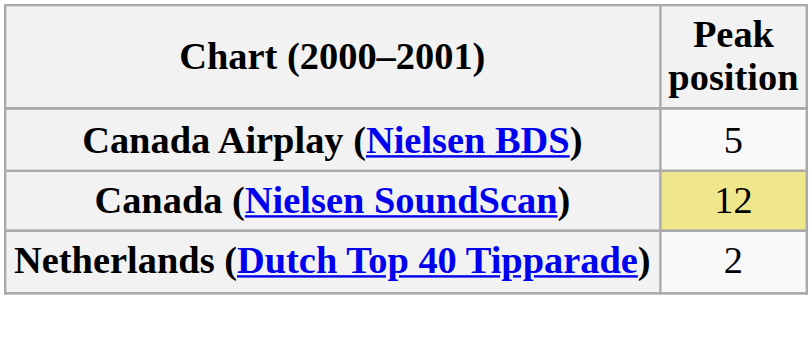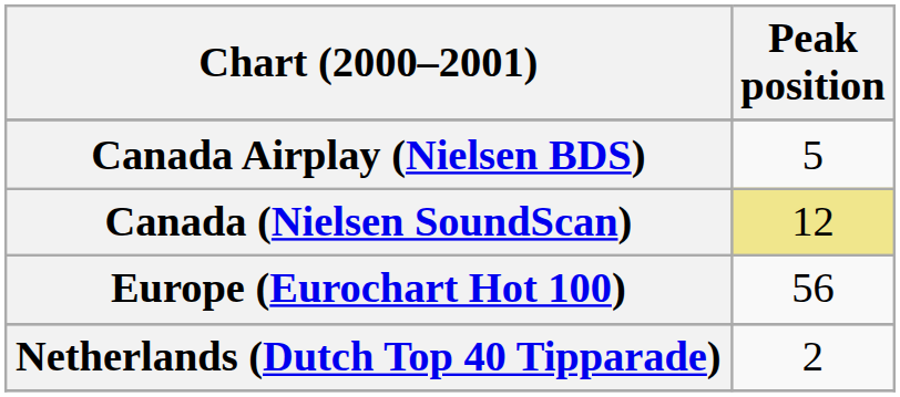+ row: Europe (Eurochart Hot 100) | 56
